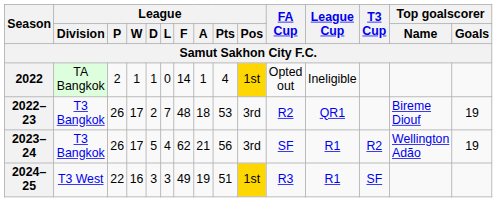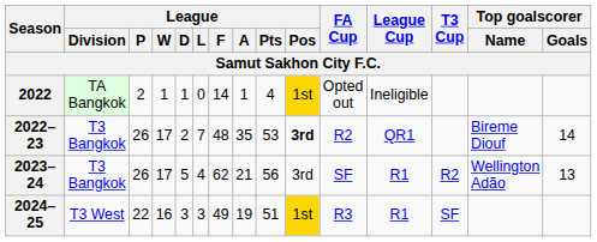2022–23 | League / A: 18 -> 35
2022–23 | League / Pos: normal -> bold
2022–23 | Top goalscorer / Goals: 19 -> 14
2023–24 | Top goalscorer / Goals: 19 -> 13
